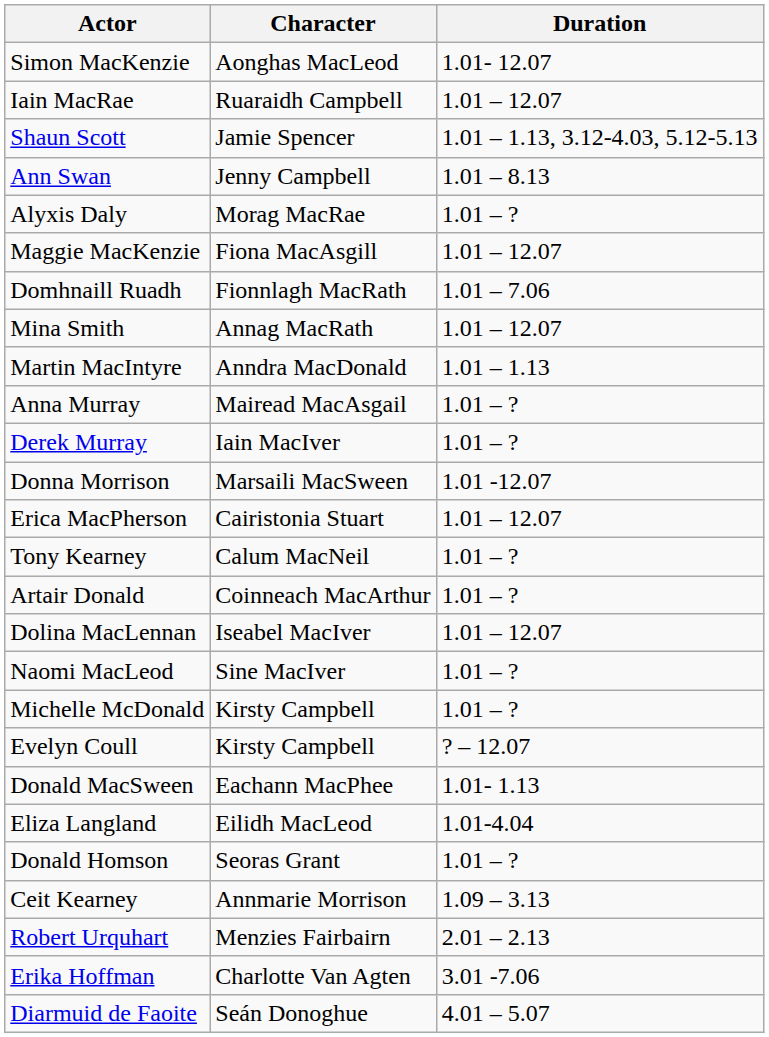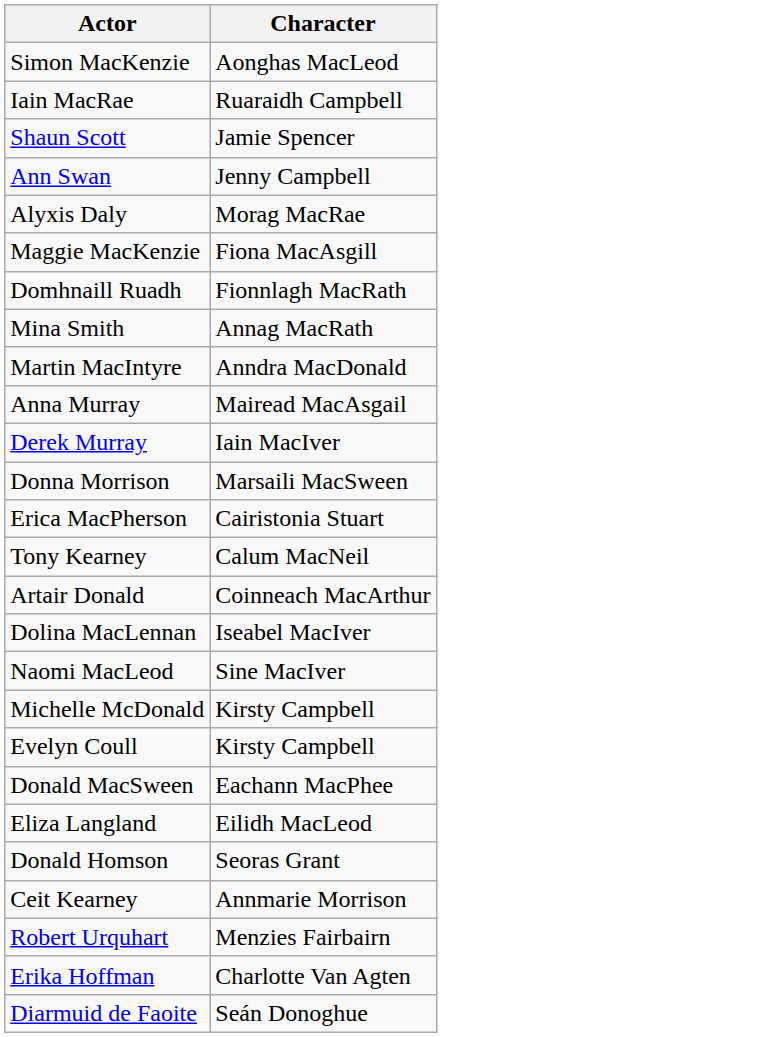- column: Duration | 1.01- 12.07 | 1.01 – 12.07 | 1.01 – 1.13, 3.12-4.03, 5.12-5.13 | 1.01 – 8.13 | 1.01 – ? | 1.01 – 12.07 | 1.01 – 7.06 | 1.01 – 12.07 | 1.01 – 1.13 | 1.01 – ? | 1.01 – ? | 1.01 -12.07 | 1.01 – 12.07 | 1.01 – ? | 1.01 – ? | 1.01 – 12.07 | 1.01 – ? | 1.01 – ? | ? – 12.07 | 1.01- 1.13 | 1.01-4.04 | 1.01 – ? | 1.09 – 3.13 | 2.01 – 2.13 | 3.01 -7.06 | 4.01 – 5.07
